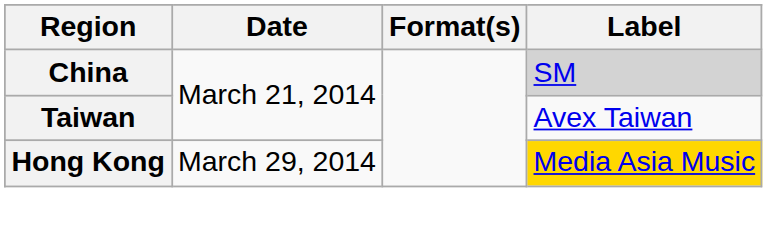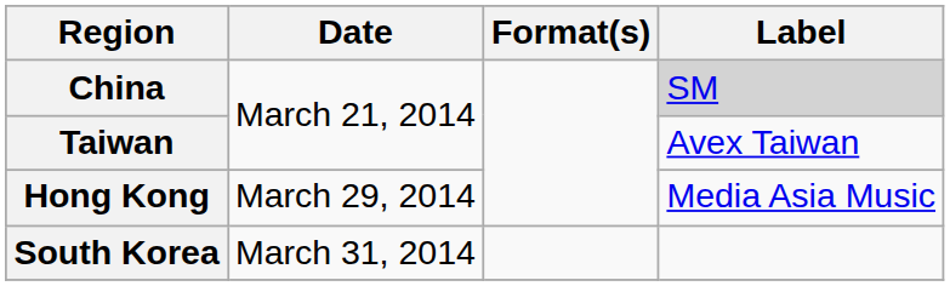Hong Kong | Label: gold background -> no background
+ row: South Korea | March 31, 2014
